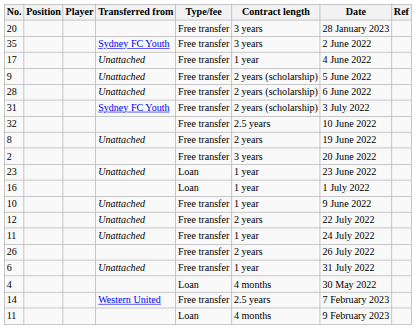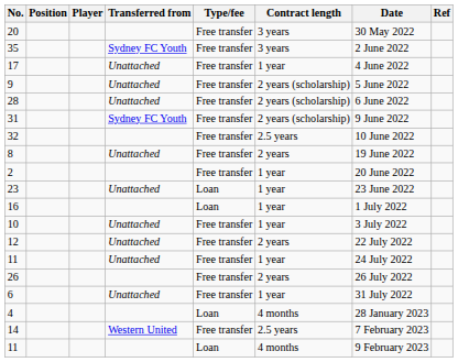20 | Date: 28 January 2023 -> 30 May 2022
31 | Date: 3 July 2022 -> 9 June 2022
2 | Contract length: 3 years -> 1 year
10 | Date: 9 June 2022 -> 3 July 2022
4 | Date: 30 May 2022 -> 28 January 2023
